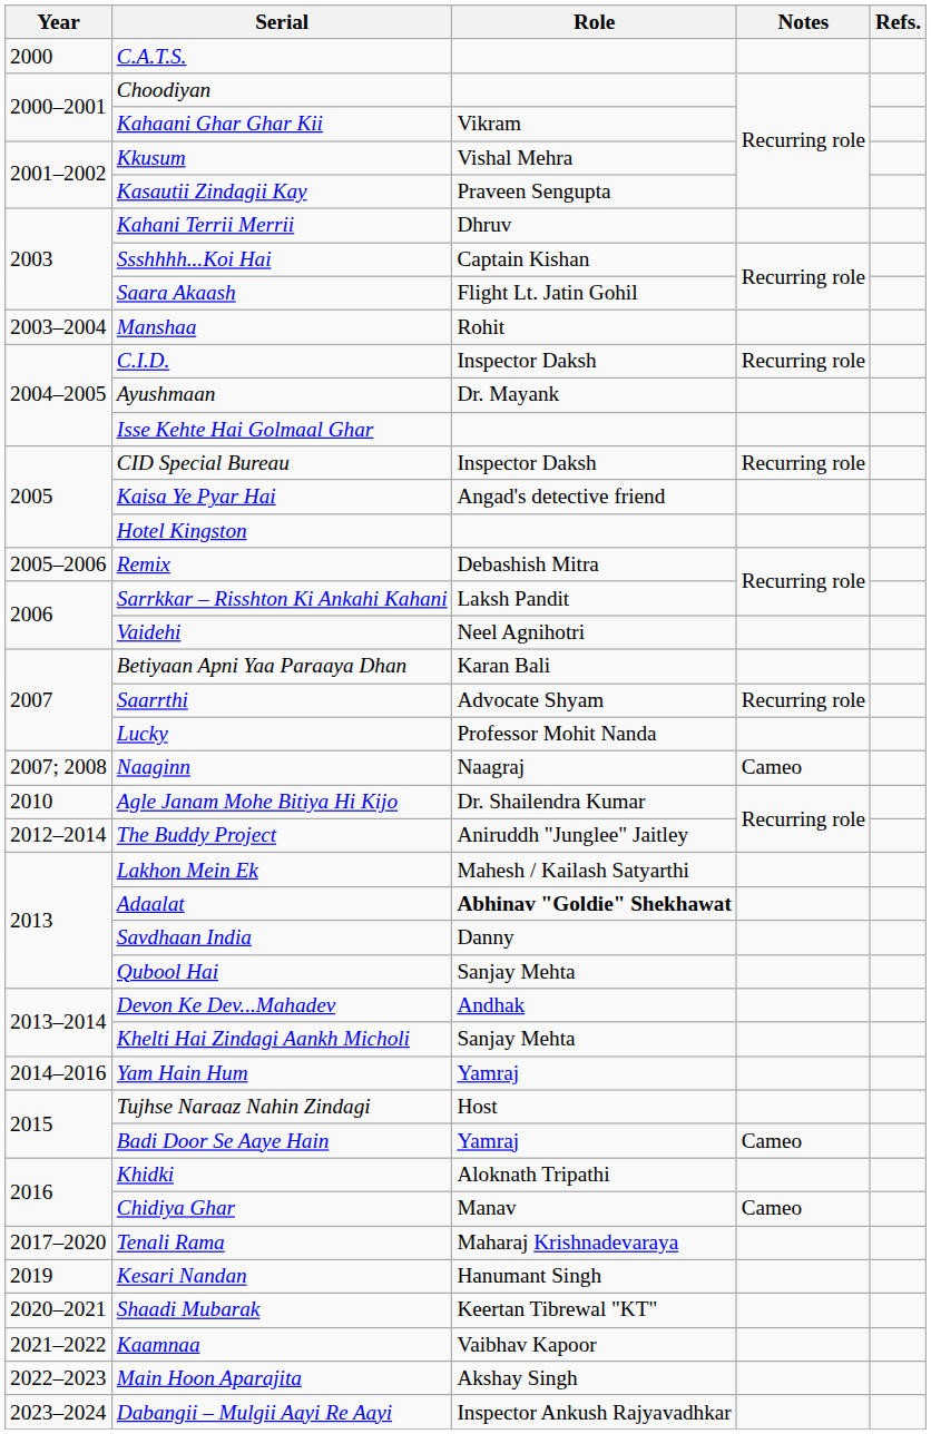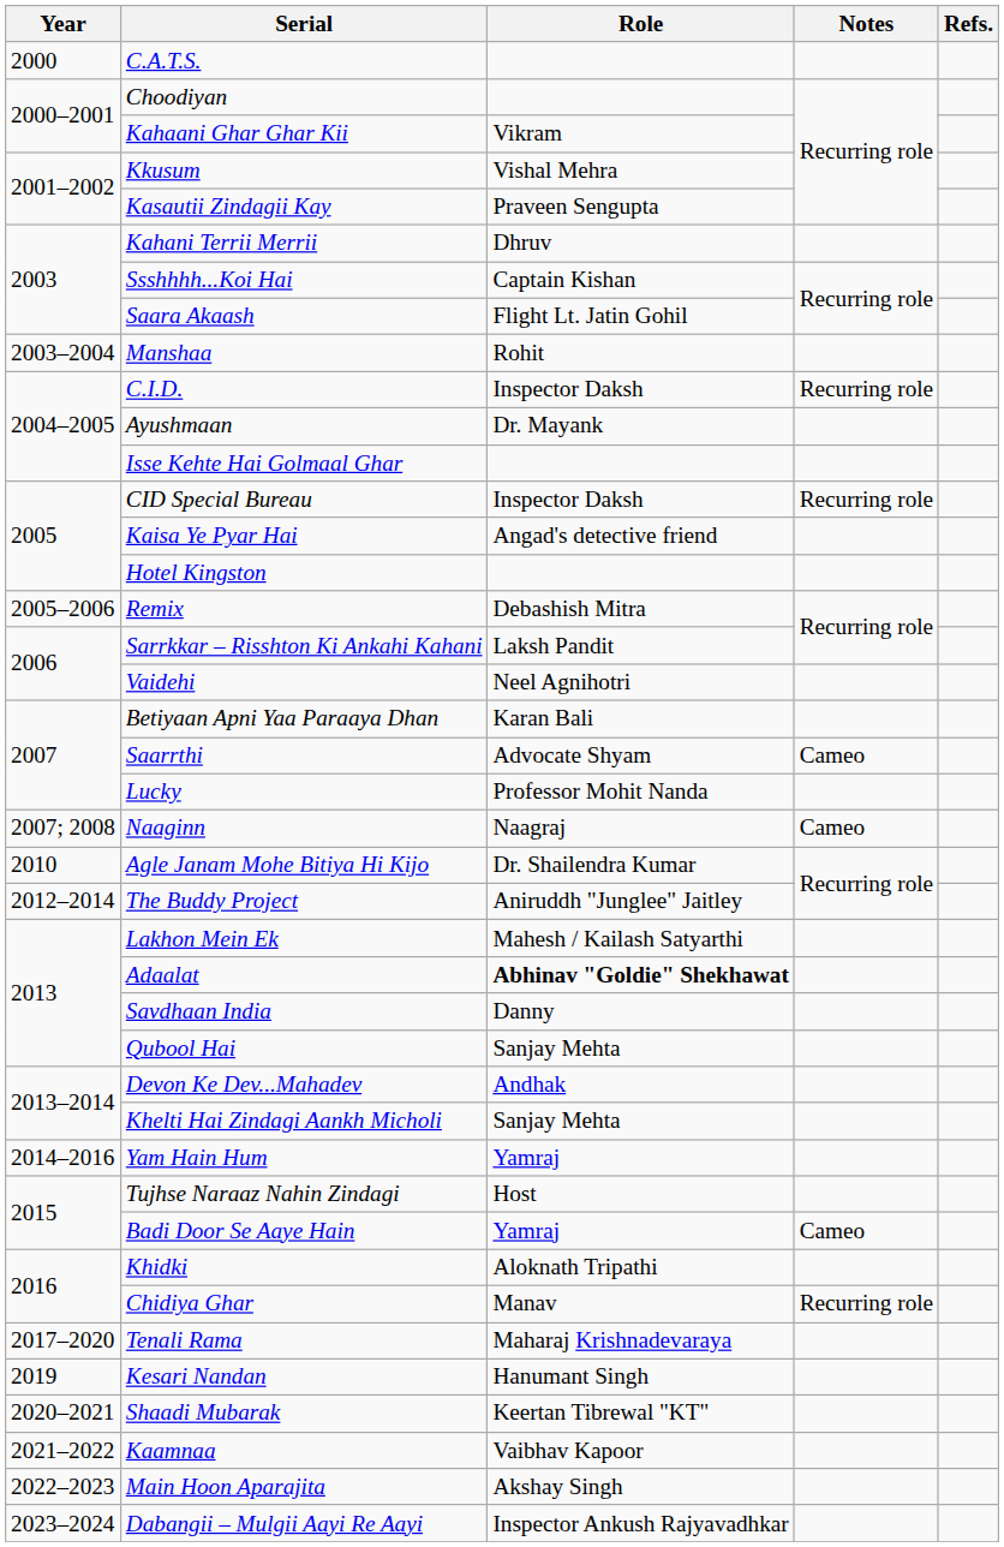Saarrthi | Notes: Recurring role -> Cameo
Chidiya Ghar | Notes: Cameo -> Recurring role
